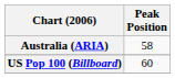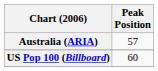Australia (ARIA) | Peak Position: 58 -> 57
